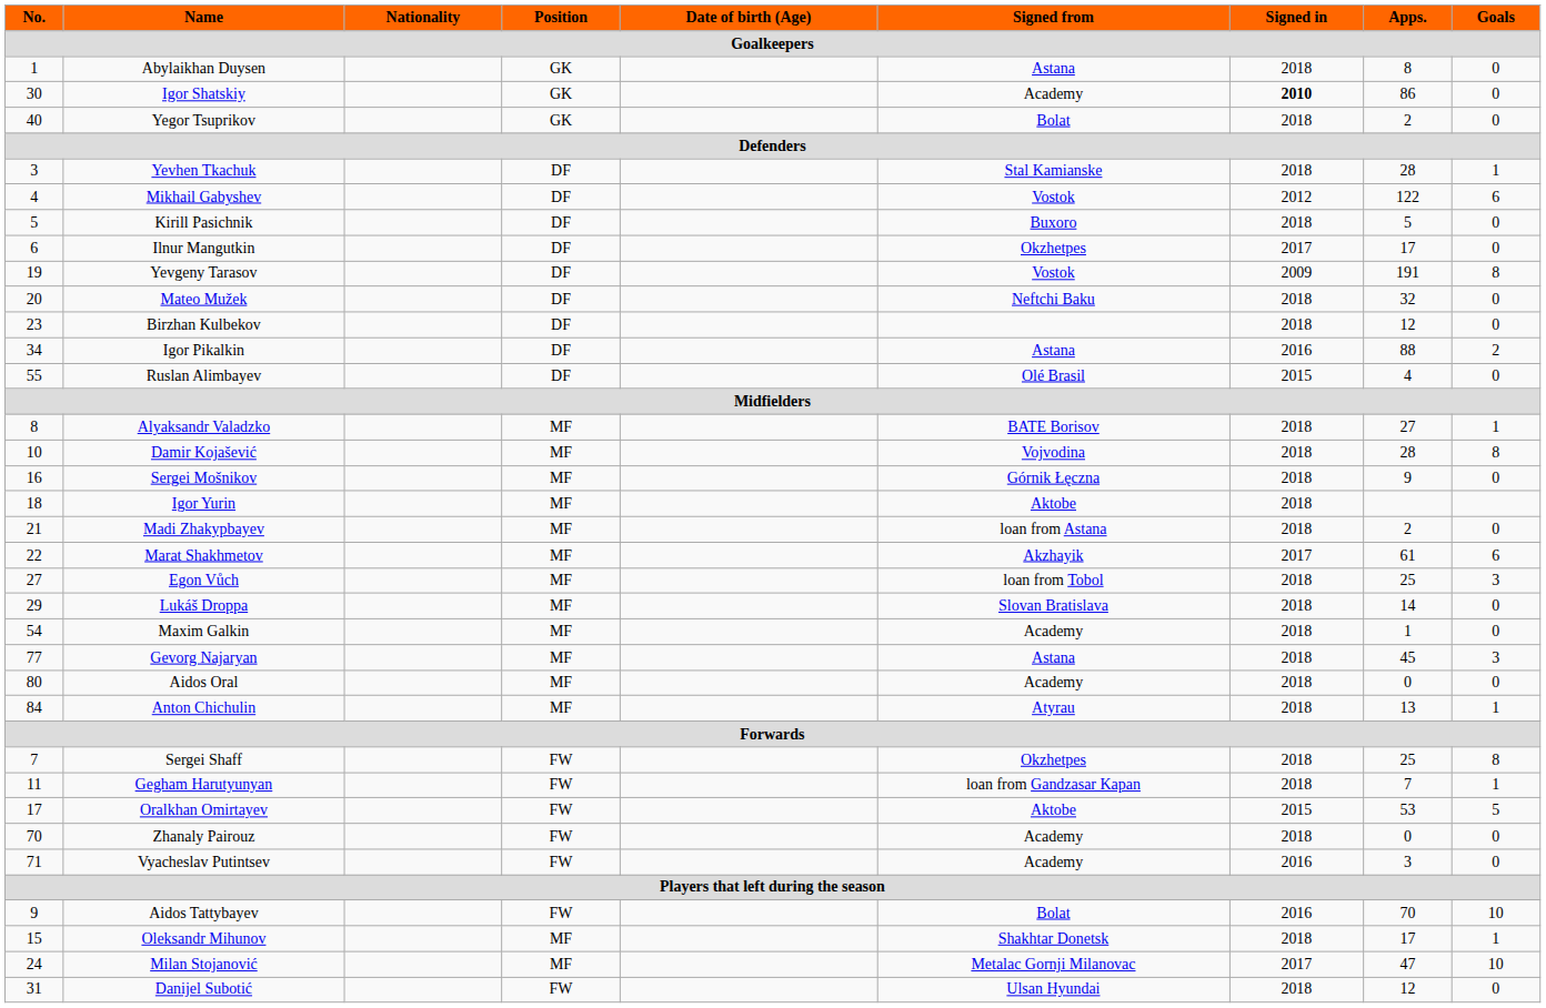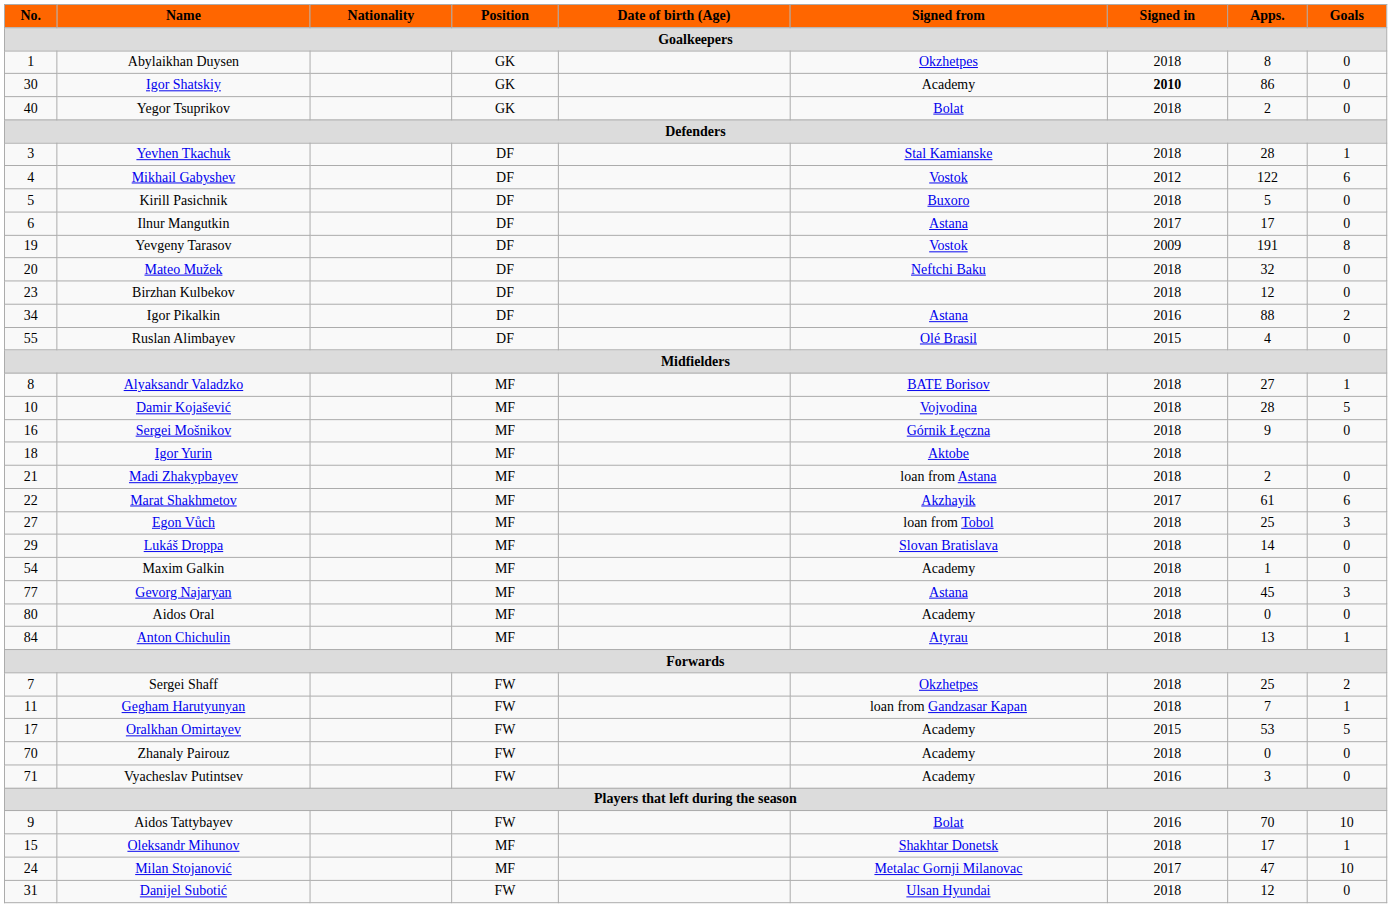Abylaikhan Duysen | Signed from: Astana -> Okzhetpes
Ilnur Mangutkin | Signed from: Okzhetpes -> Astana
Damir Kojašević | Goals: 8 -> 5
Sergei Shaff | Goals: 8 -> 2
Oralkhan Omirtayev | Signed from: Aktobe -> Academy
